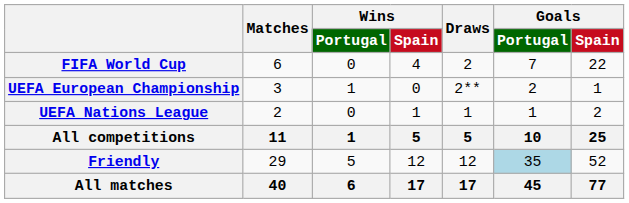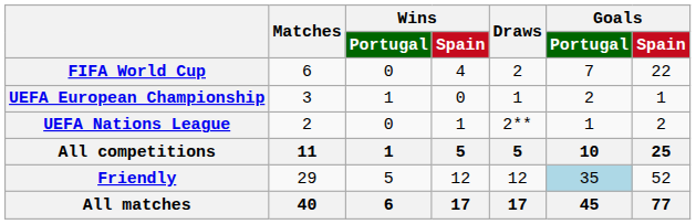UEFA European Championship | Draws: 2** -> 1
UEFA Nations League | Draws: 1 -> 2**
